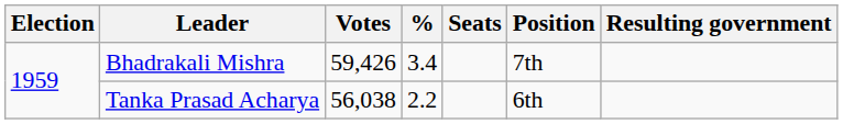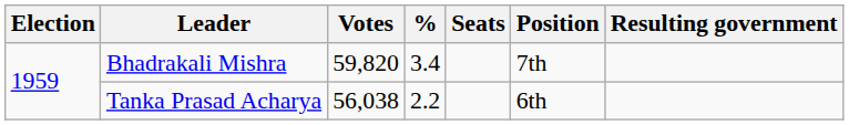Bhadrakali Mishra | Votes: 59,426 -> 59,820
